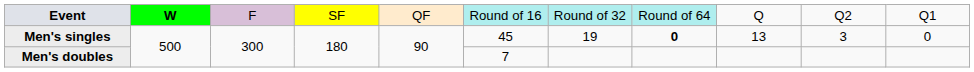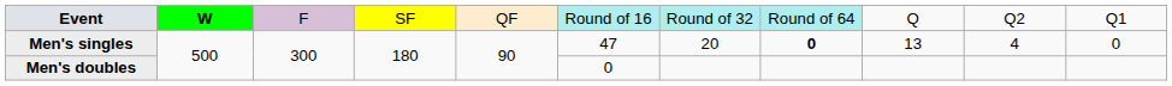Men's singles | column 6: 45 -> 47
Men's singles | column 7: 19 -> 20
Men's singles | column 10: 3 -> 4
Men's doubles | column 6: 7 -> 0
